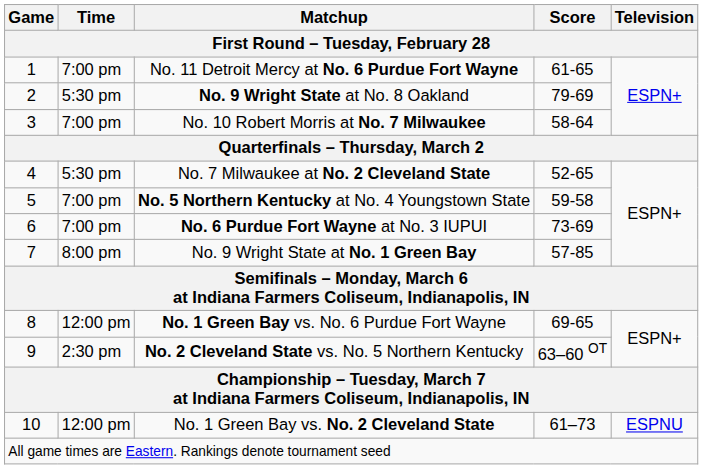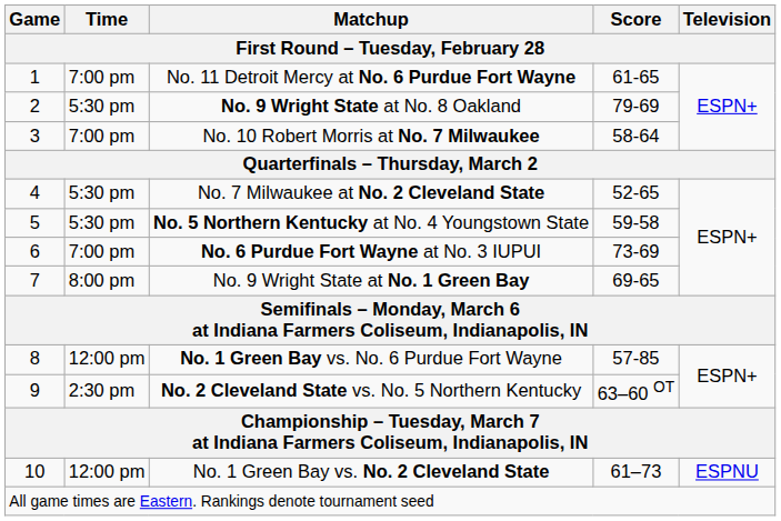No. 5 Northern Kentucky at No. 4 Youngstown State | Time: 7:00 pm -> 5:30 pm
No. 9 Wright State at No. 1 Green Bay | Score: 57-85 -> 69-65
No. 1 Green Bay vs. No. 6 Purdue Fort Wayne | Score: 69-65 -> 57-85
